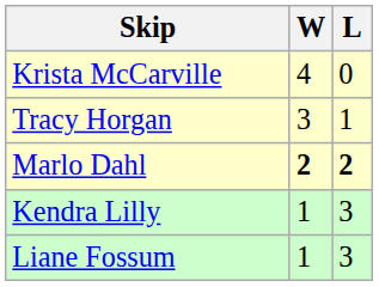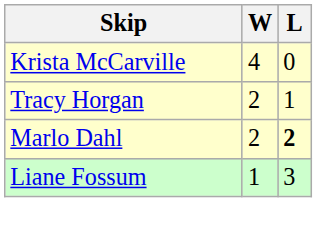Tracy Horgan | W: 3 -> 2
Marlo Dahl | W: bold -> normal
- row: Kendra Lilly | 1 | 3
